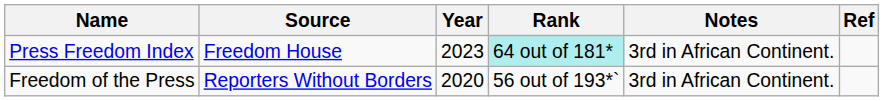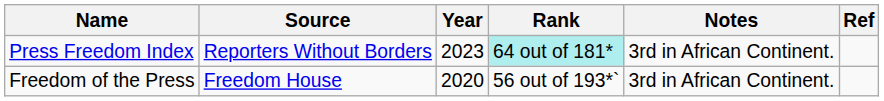Press Freedom Index | Source: Freedom House -> Reporters Without Borders
Freedom of the Press | Source: Reporters Without Borders -> Freedom House
